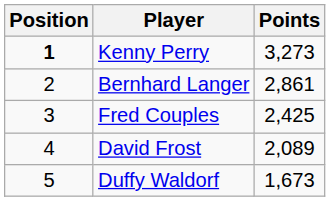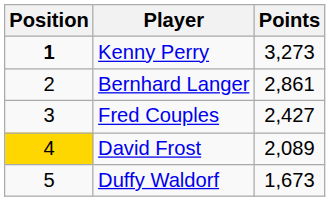Fred Couples | Points: 2,425 -> 2,427
David Frost | Position: no background -> gold background
